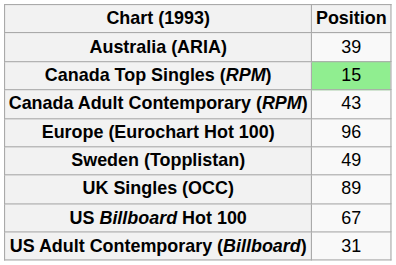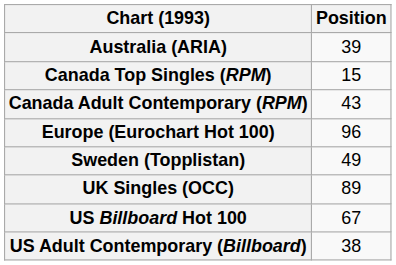Canada Top Singles (RPM) | Position: lightgreen background -> no background
US Adult Contemporary (Billboard) | Position: 31 -> 38
